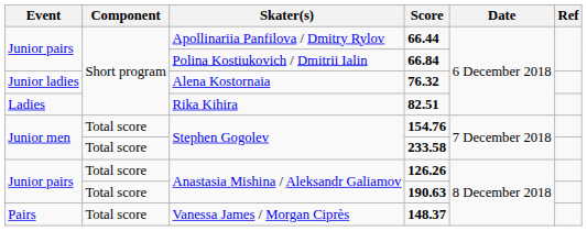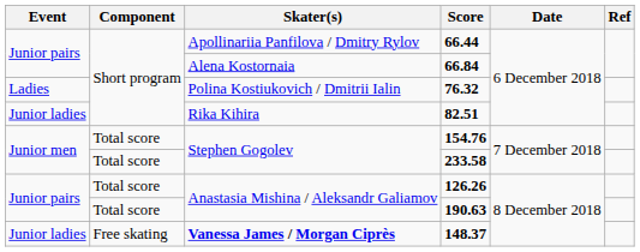66.84 | Skater(s): Polina Kostiukovich / Dmitrii Ialin -> Alena Kostornaia
76.32 | Event: Junior ladies -> Ladies
76.32 | Skater(s): Alena Kostornaia -> Polina Kostiukovich / Dmitrii Ialin
82.51 | Event: Ladies -> Junior ladies
148.37 | Event: Pairs -> Junior ladies
148.37 | Component: Total score -> Free skating
148.37 | Skater(s): normal -> bold
